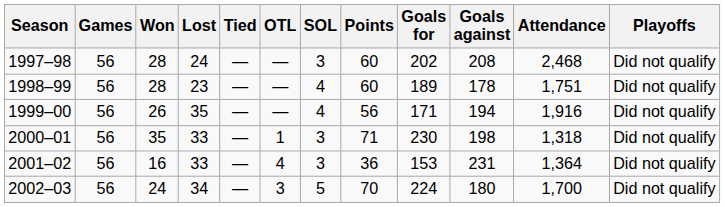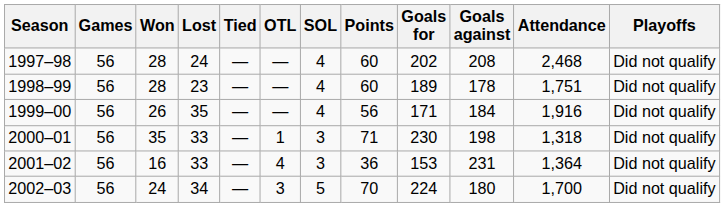1997–98 | SOL: 3 -> 4
1999–00 | Goals against: 194 -> 184
